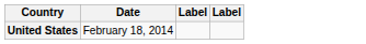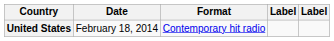+ column: Format | Contemporary hit radio
